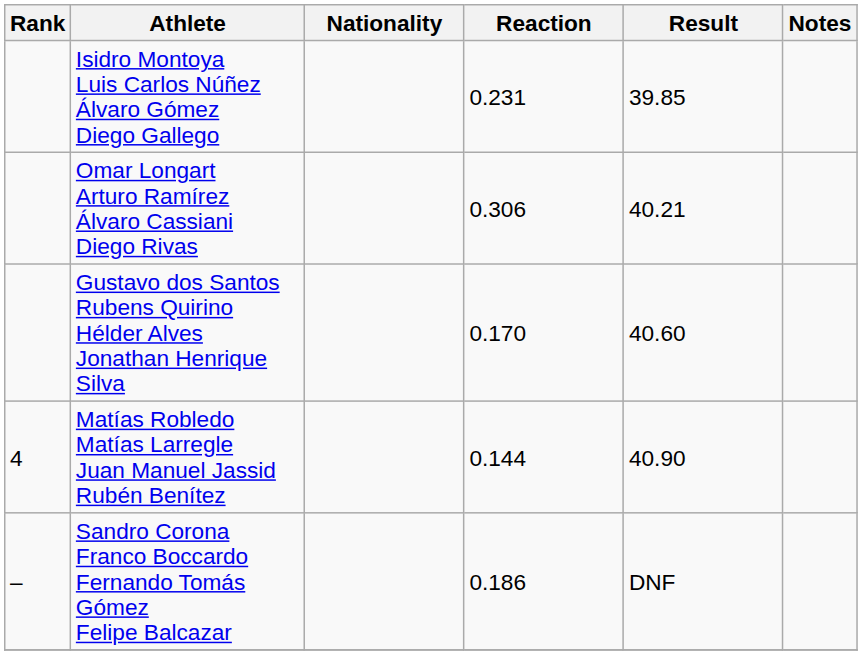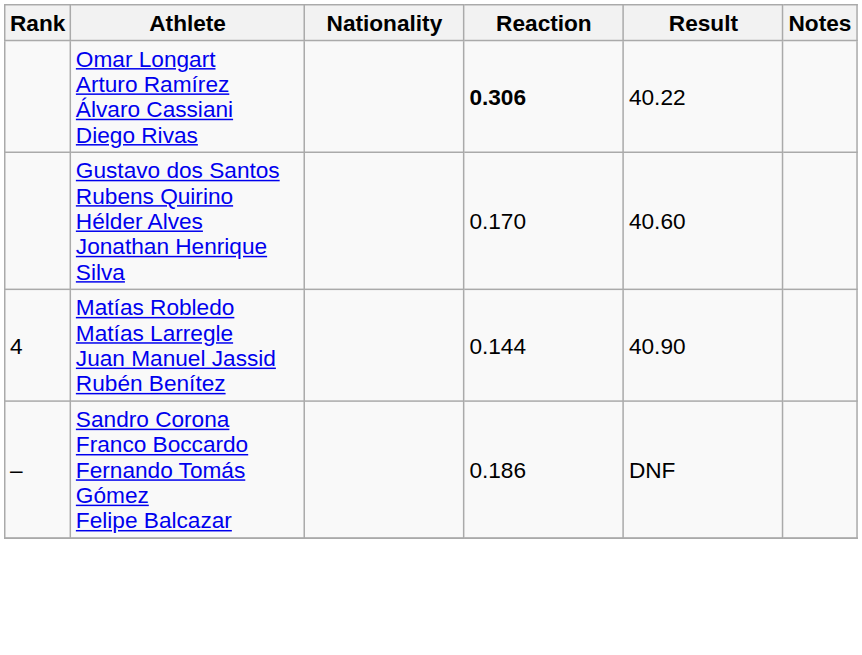- row: Isidro Montoya Luis Carlos Núñez Álvaro Gómez Diego Gallego | 0.231 | 39.85
Omar Longart Arturo Ramírez Álvaro Cassiani Diego Rivas | Reaction: normal -> bold
Omar Longart Arturo Ramírez Álvaro Cassiani Diego Rivas | Result: 40.21 -> 40.22
